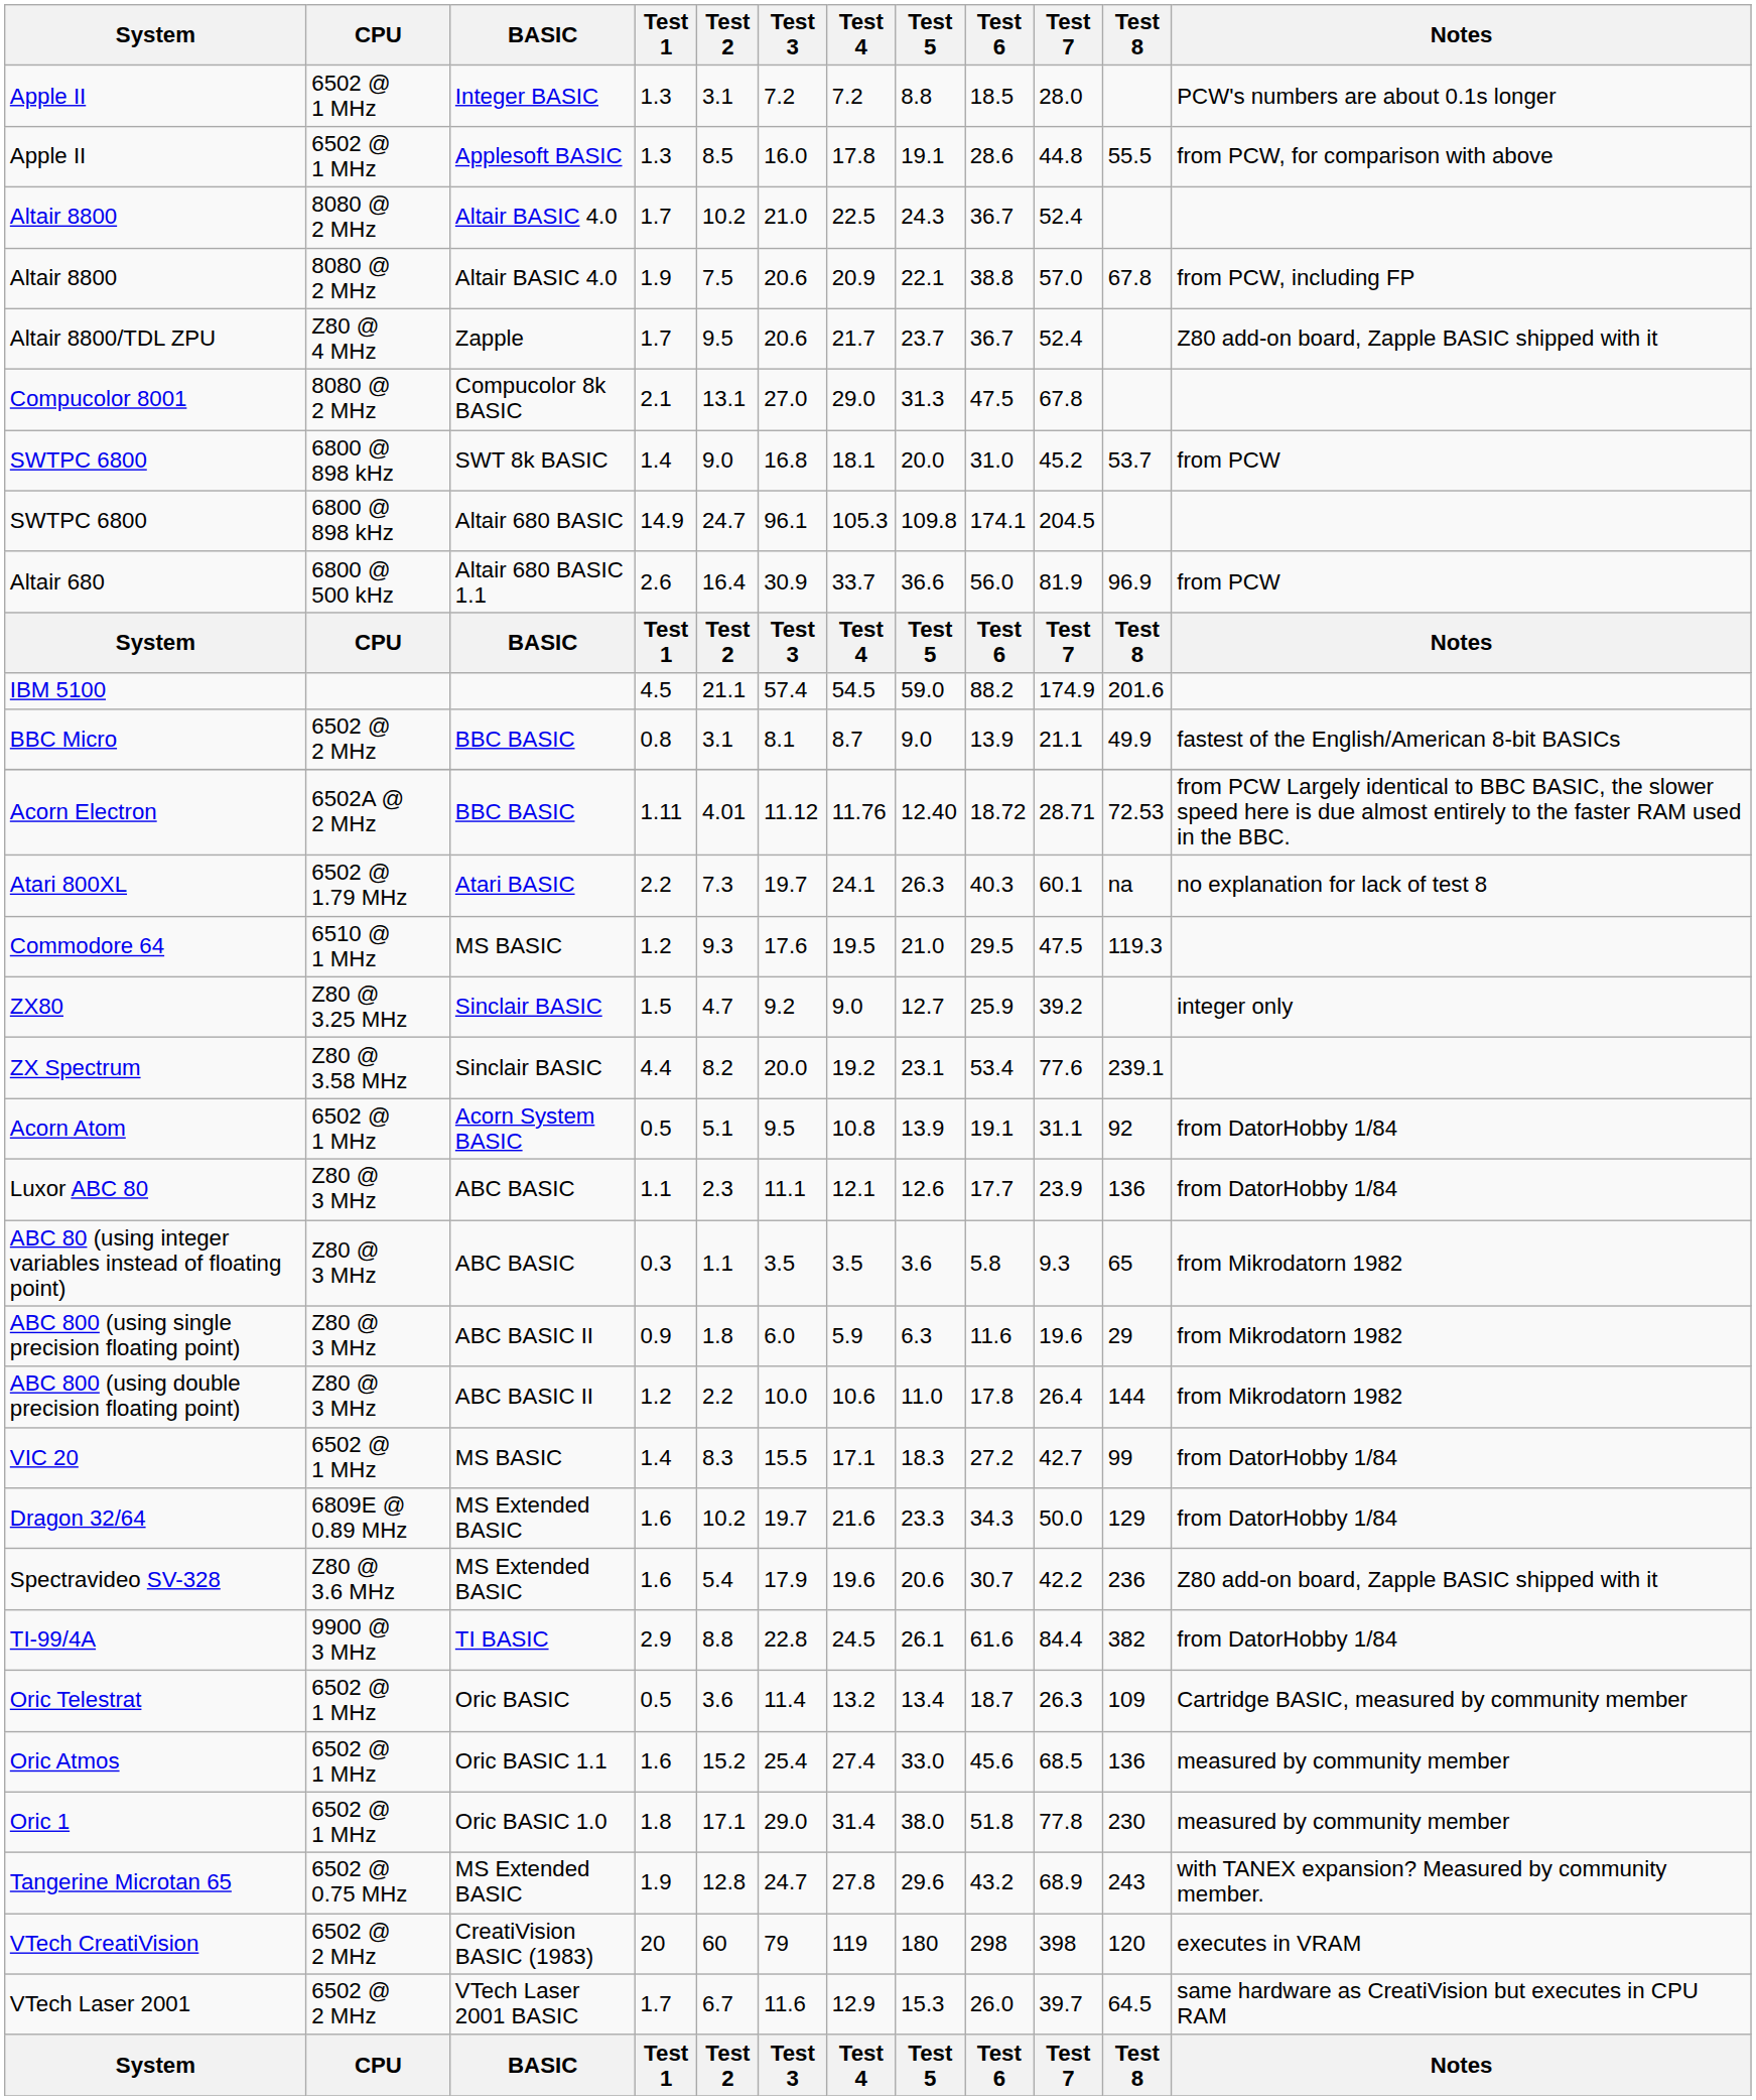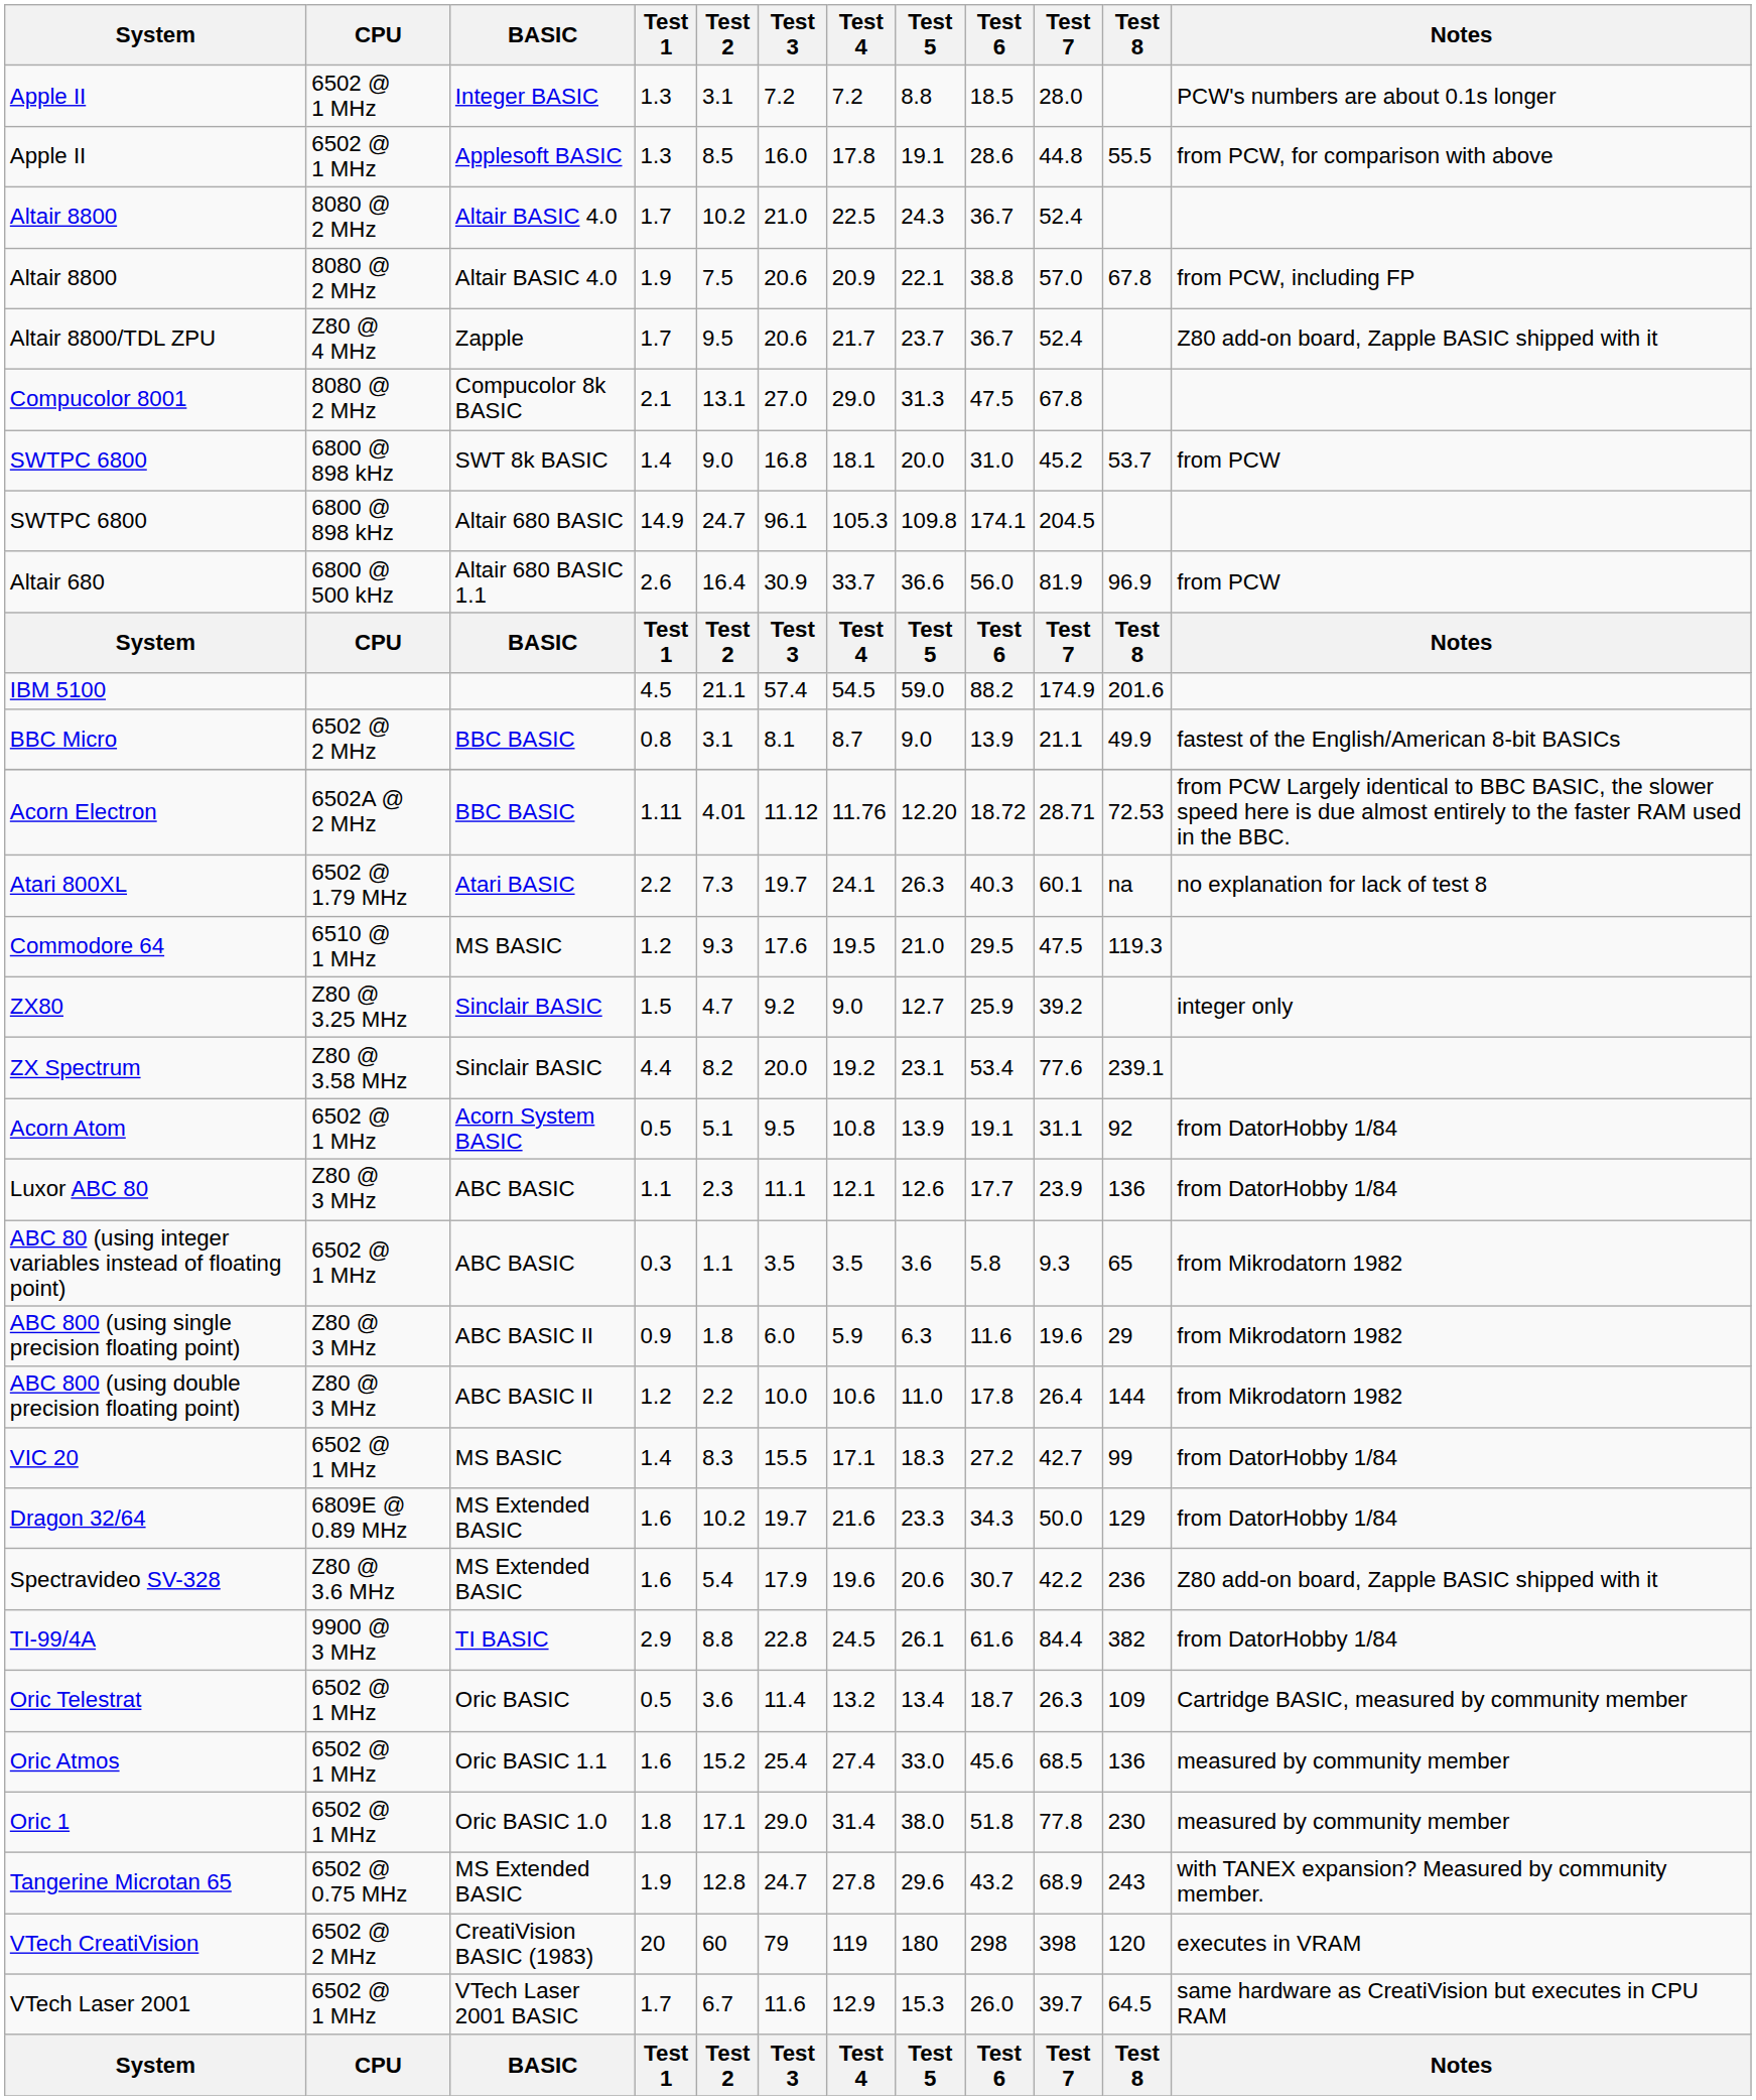Acorn Electron | Test 5: 12.40 -> 12.20
ABC 80 (using integer variables instead of floating point) | CPU: Z80 @ 3 MHz -> 6502 @ 1 MHz
VTech Laser 2001 | CPU: 6502 @ 2 MHz -> 6502 @ 1 MHz
